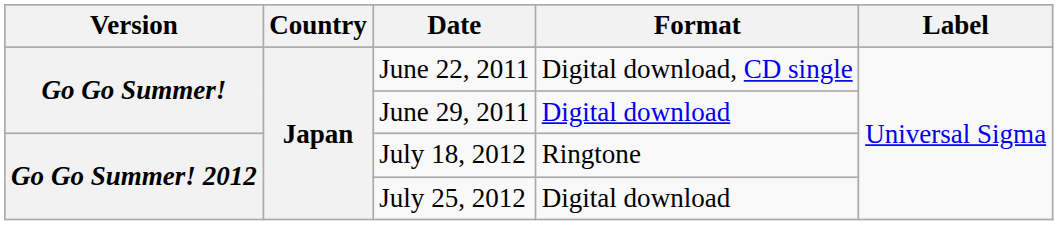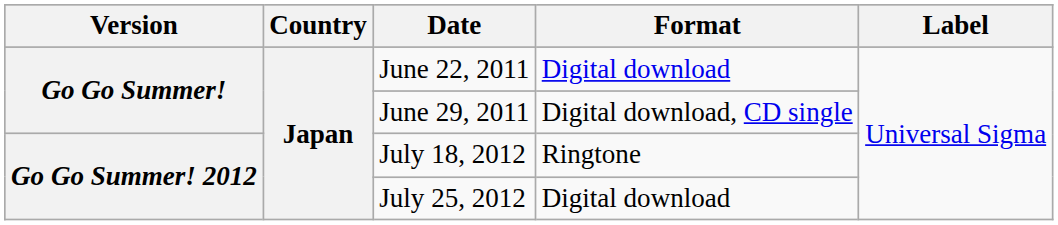June 22, 2011 | Format: Digital download, CD single -> Digital download
June 29, 2011 | Format: Digital download -> Digital download, CD single
